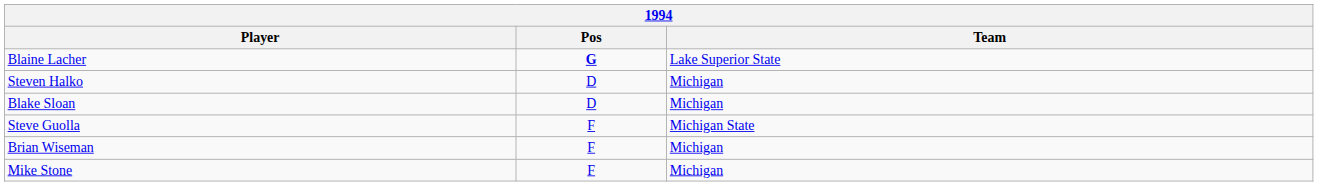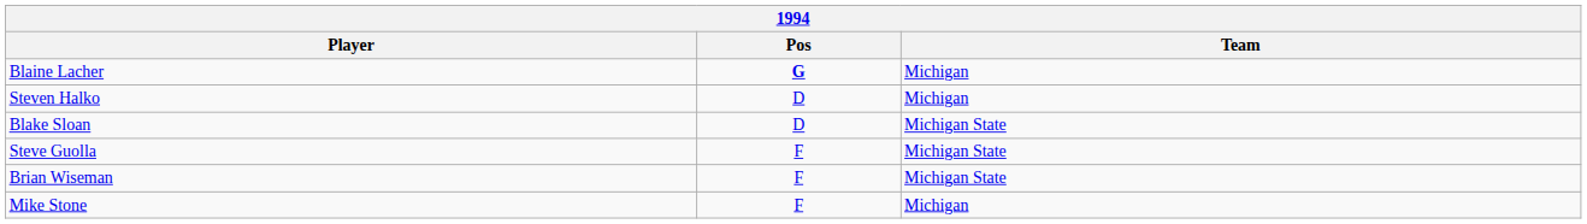Blaine Lacher | Team: Lake Superior State -> Michigan
Blake Sloan | Team: Michigan -> Michigan State
Brian Wiseman | Team: Michigan -> Michigan State
